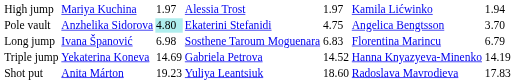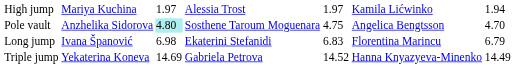Pole vault | column 4: Ekaterini Stefanidi -> Sosthene Taroum Moguenara
Pole vault | column 7: 3.70 -> 4.70
Long jump | column 4: Sosthene Taroum Moguenara -> Ekaterini Stefanidi
Triple jump | column 7: 14.19 -> 14.49
- row: Shot put | Anita Márton | 19.23 | Yuliya Leantsiuk | 18.60 | Radoslava Mavrodieva | 17.83
